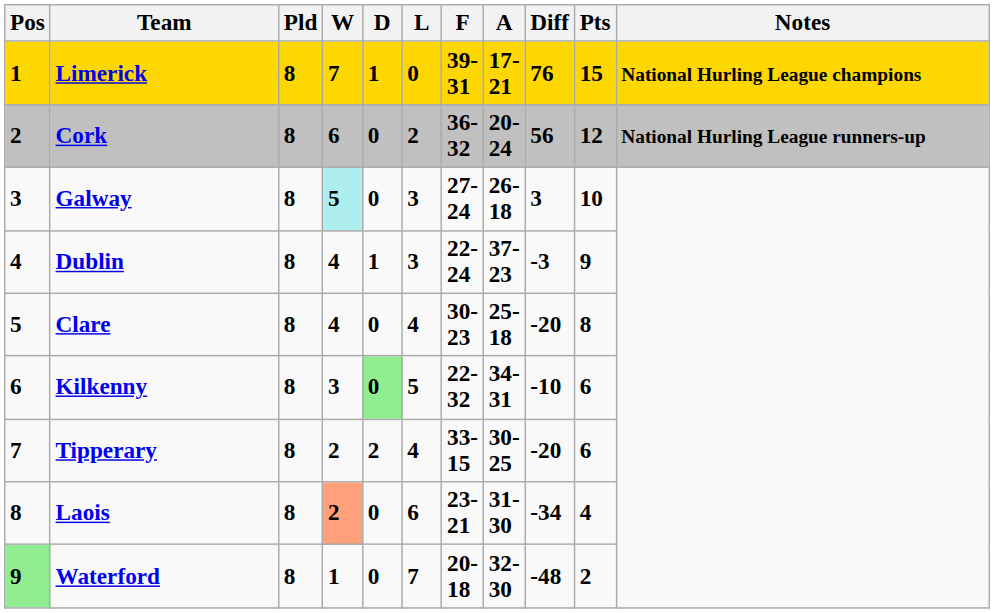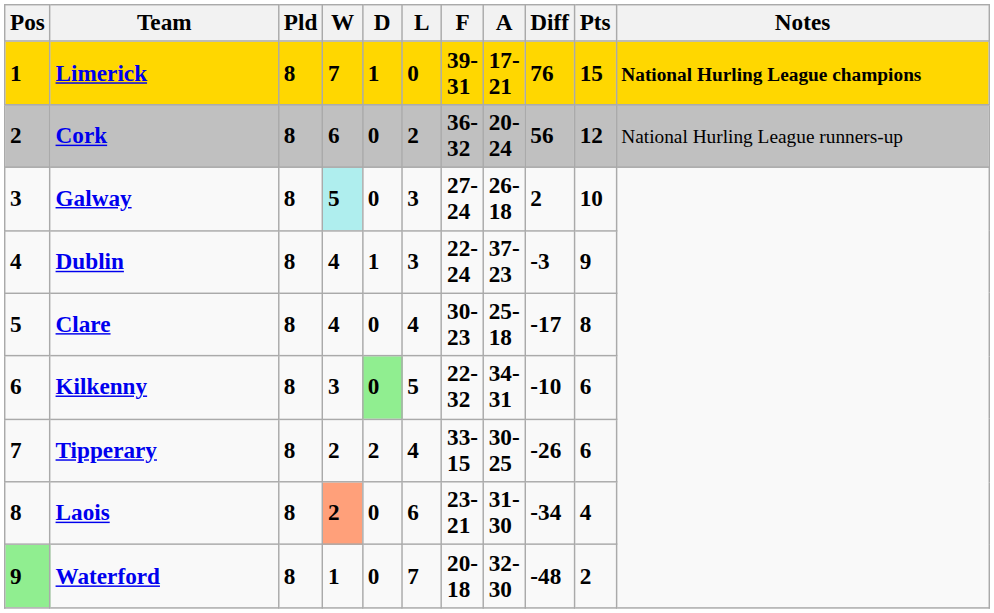Cork | Notes: bold -> normal
Galway | Diff: 3 -> 2
Clare | Diff: -20 -> -17
Tipperary | Diff: -20 -> -26
